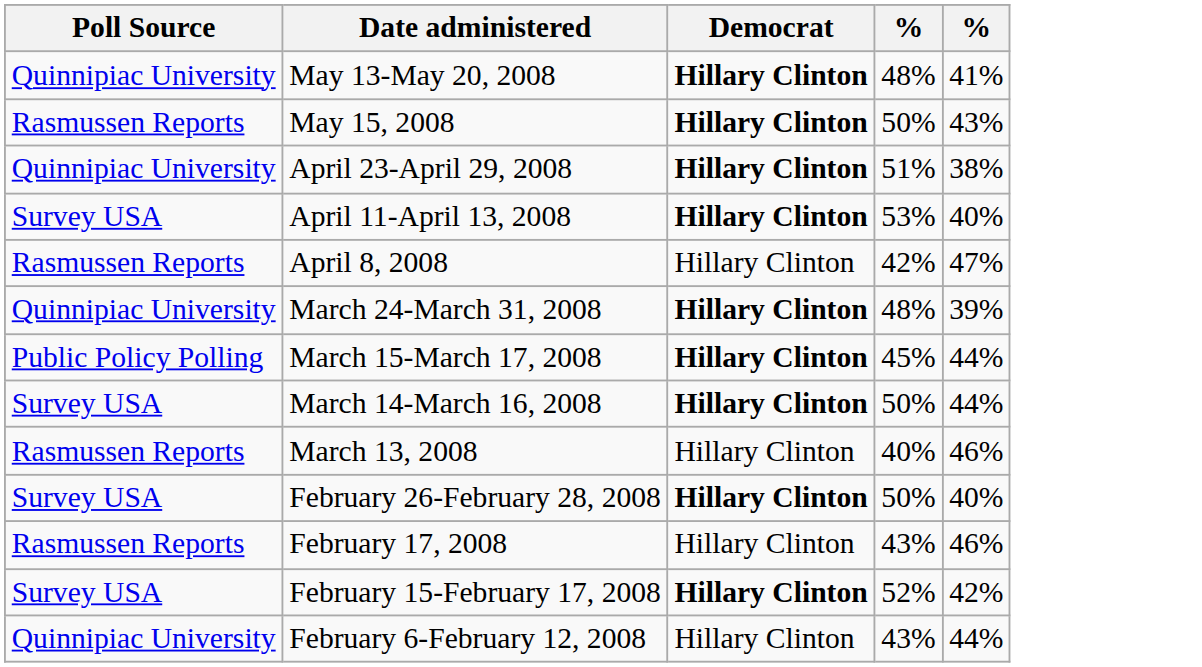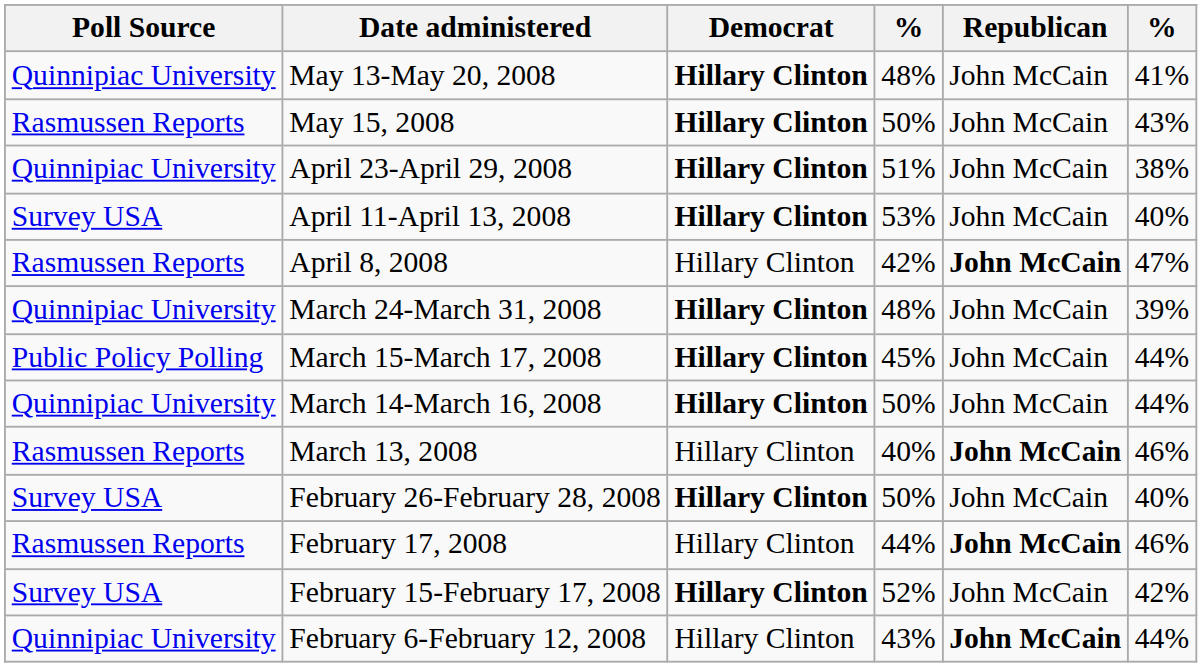+ column: Republican | John McCain | John McCain | John McCain | John McCain | John McCain | John McCain | John McCain | John McCain | John McCain | John McCain | John McCain | John McCain | John McCain
March 14-March 16, 2008 | Poll Source: Survey USA -> Quinnipiac University
February 17, 2008 | column 4: 43% -> 44%
